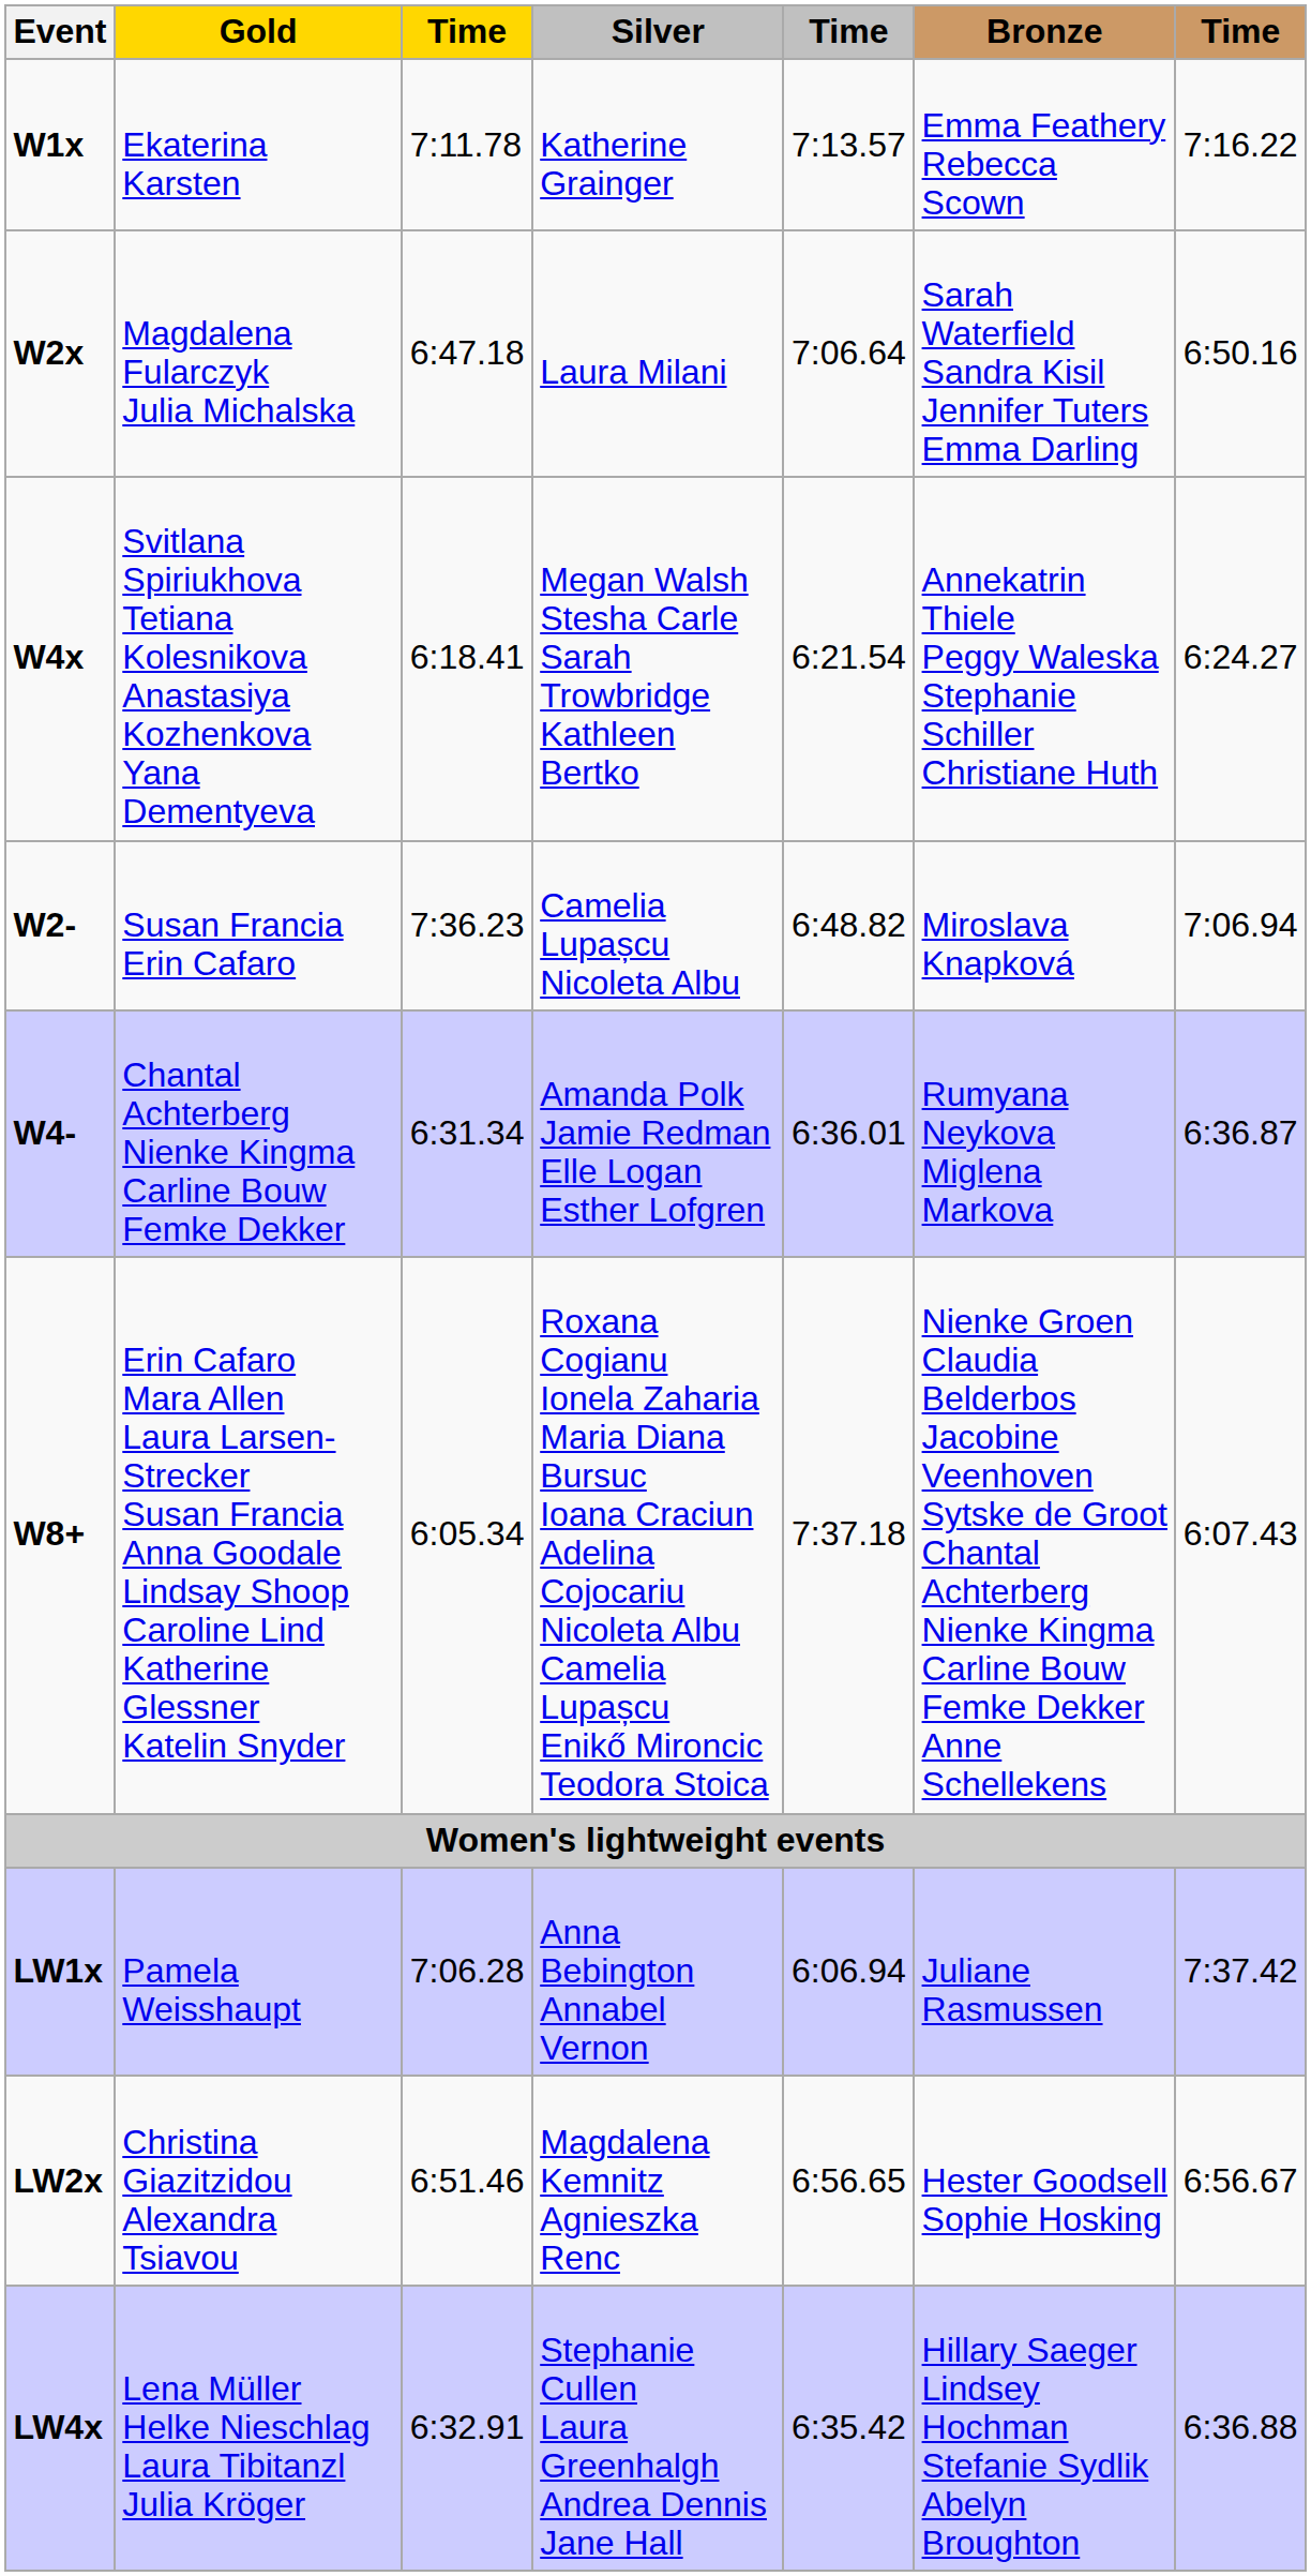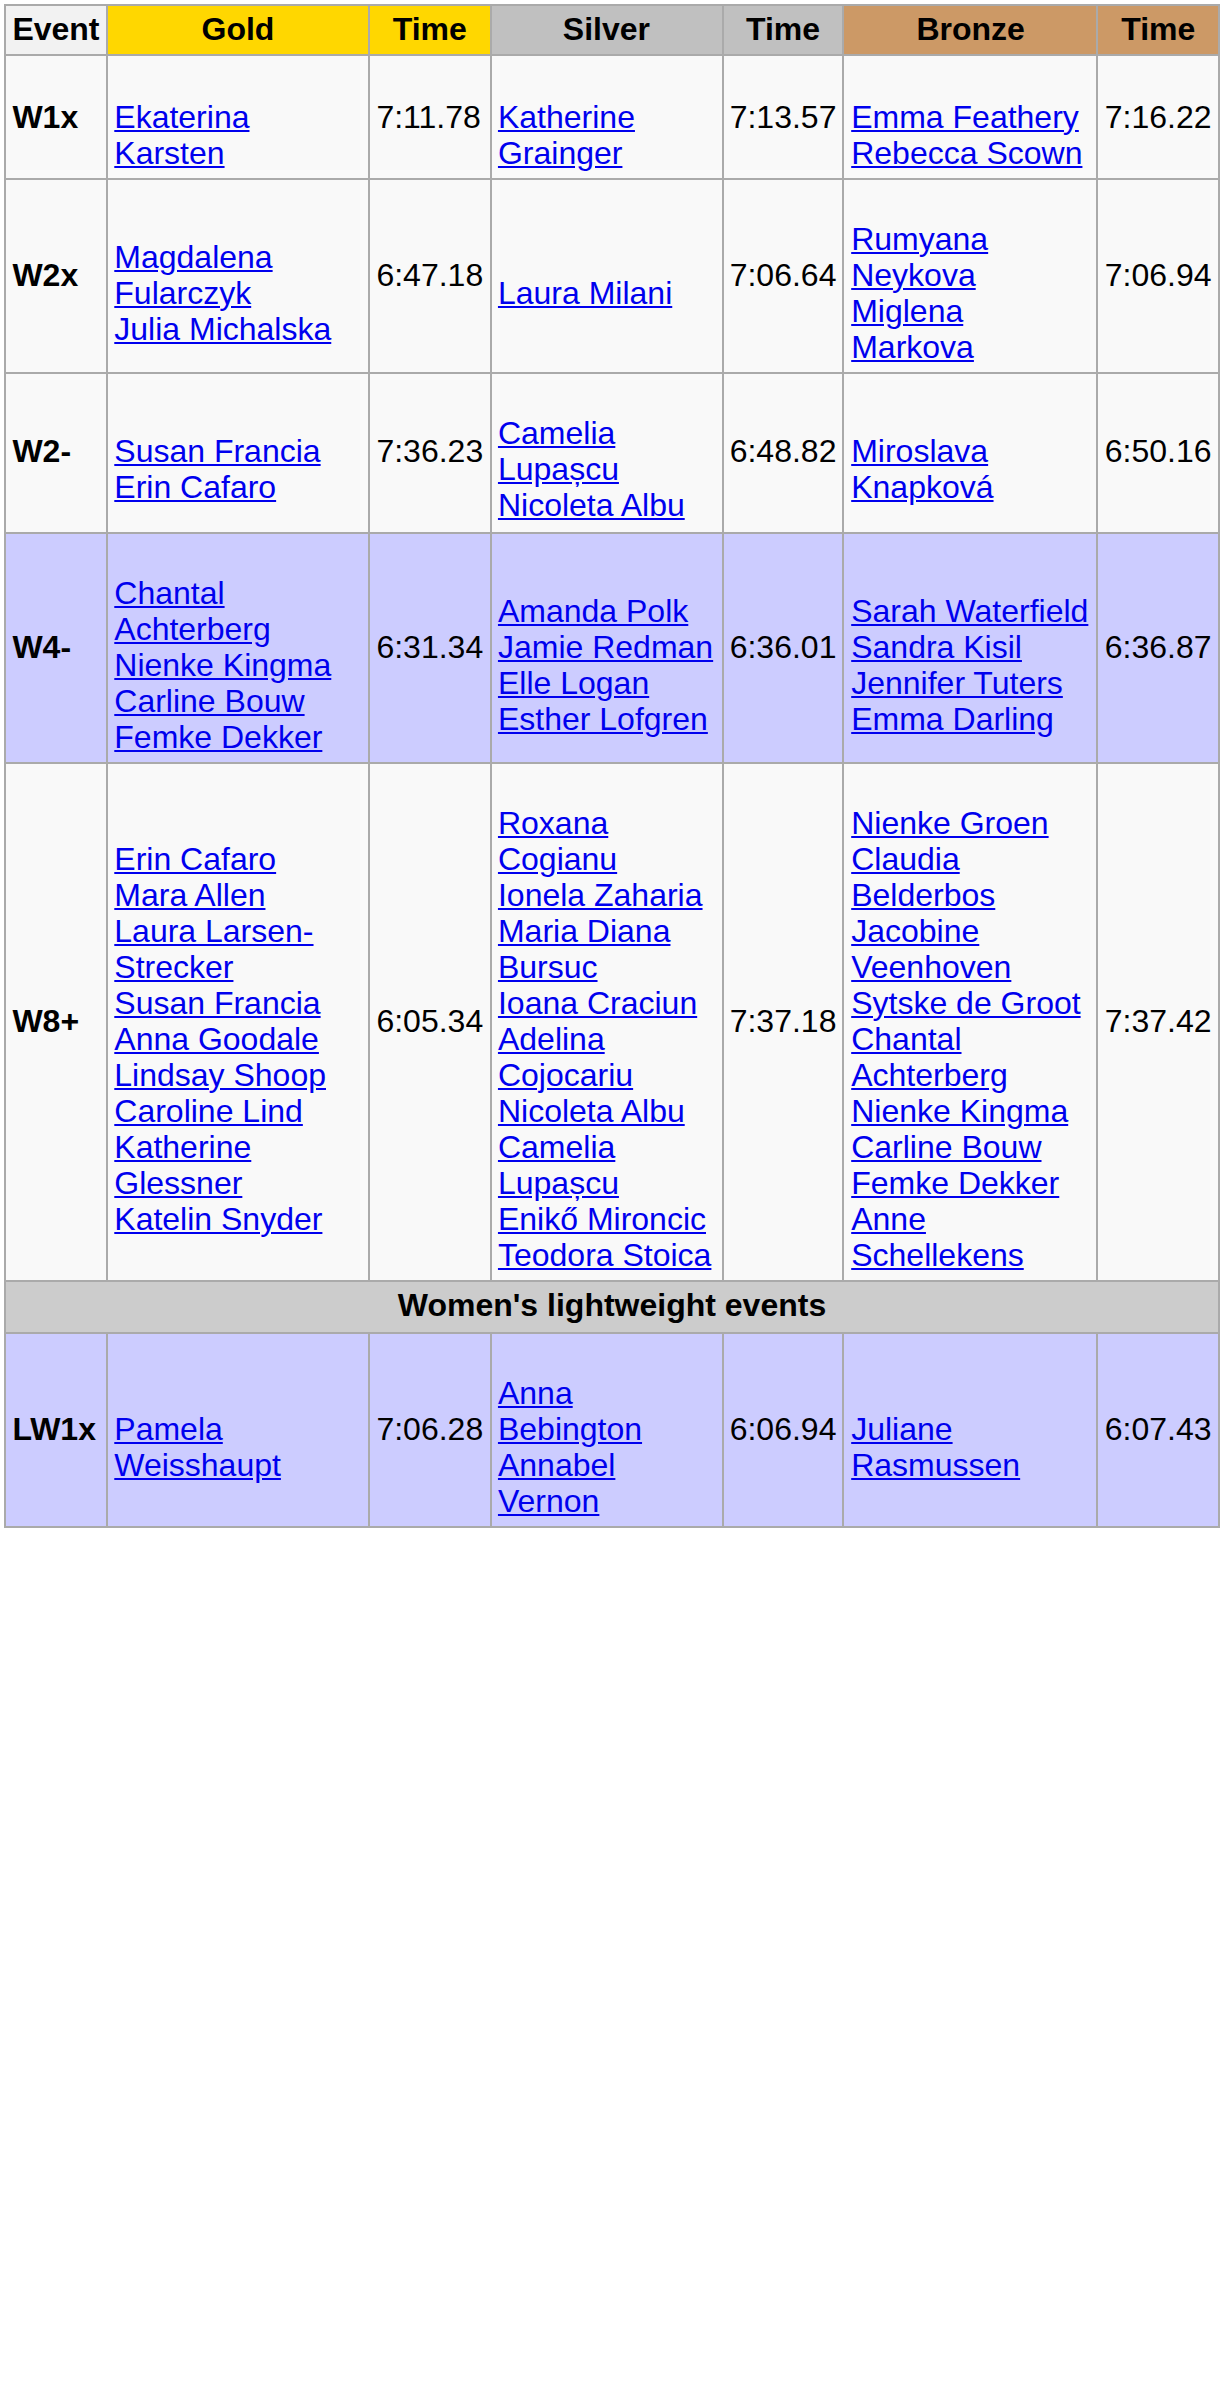W2x | Bronze: Sarah Waterfield Sandra Kisil Jennifer Tuters Emma Darling -> Rumyana Neykova Miglena Markova
W2x | column 7: 6:50.16 -> 7:06.94
- row: W4x | Svitlana Spiriukhova Tetiana Kolesnikova Anastasiya Kozhenkova Yana Dementyeva | 6:18.41 | Megan Walsh Stesha Carle Sarah Trowbridge Kathleen Bertko | 6:21.54 | Annekatrin Thiele Peggy Waleska Stephanie Schiller Christiane Huth | 6:24.27
W2- | column 7: 7:06.94 -> 6:50.16
W4- | Bronze: Rumyana Neykova Miglena Markova -> Sarah Waterfield Sandra Kisil Jennifer Tuters Emma Darling
W8+ | column 7: 6:07.43 -> 7:37.42
LW1x | column 7: 7:37.42 -> 6:07.43
- row: LW2x | Christina Giazitzidou Alexandra Tsiavou | 6:51.46 | Magdalena Kemnitz Agnieszka Renc | 6:56.65 | Hester Goodsell Sophie Hosking | 6:56.67
- row: LW4x | Lena Müller Helke Nieschlag Laura Tibitanzl Julia Kröger | 6:32.91 | Stephanie Cullen Laura Greenhalgh Andrea Dennis Jane Hall | 6:35.42 | Hillary Saeger Lindsey Hochman Stefanie Sydlik Abelyn Broughton | 6:36.88
